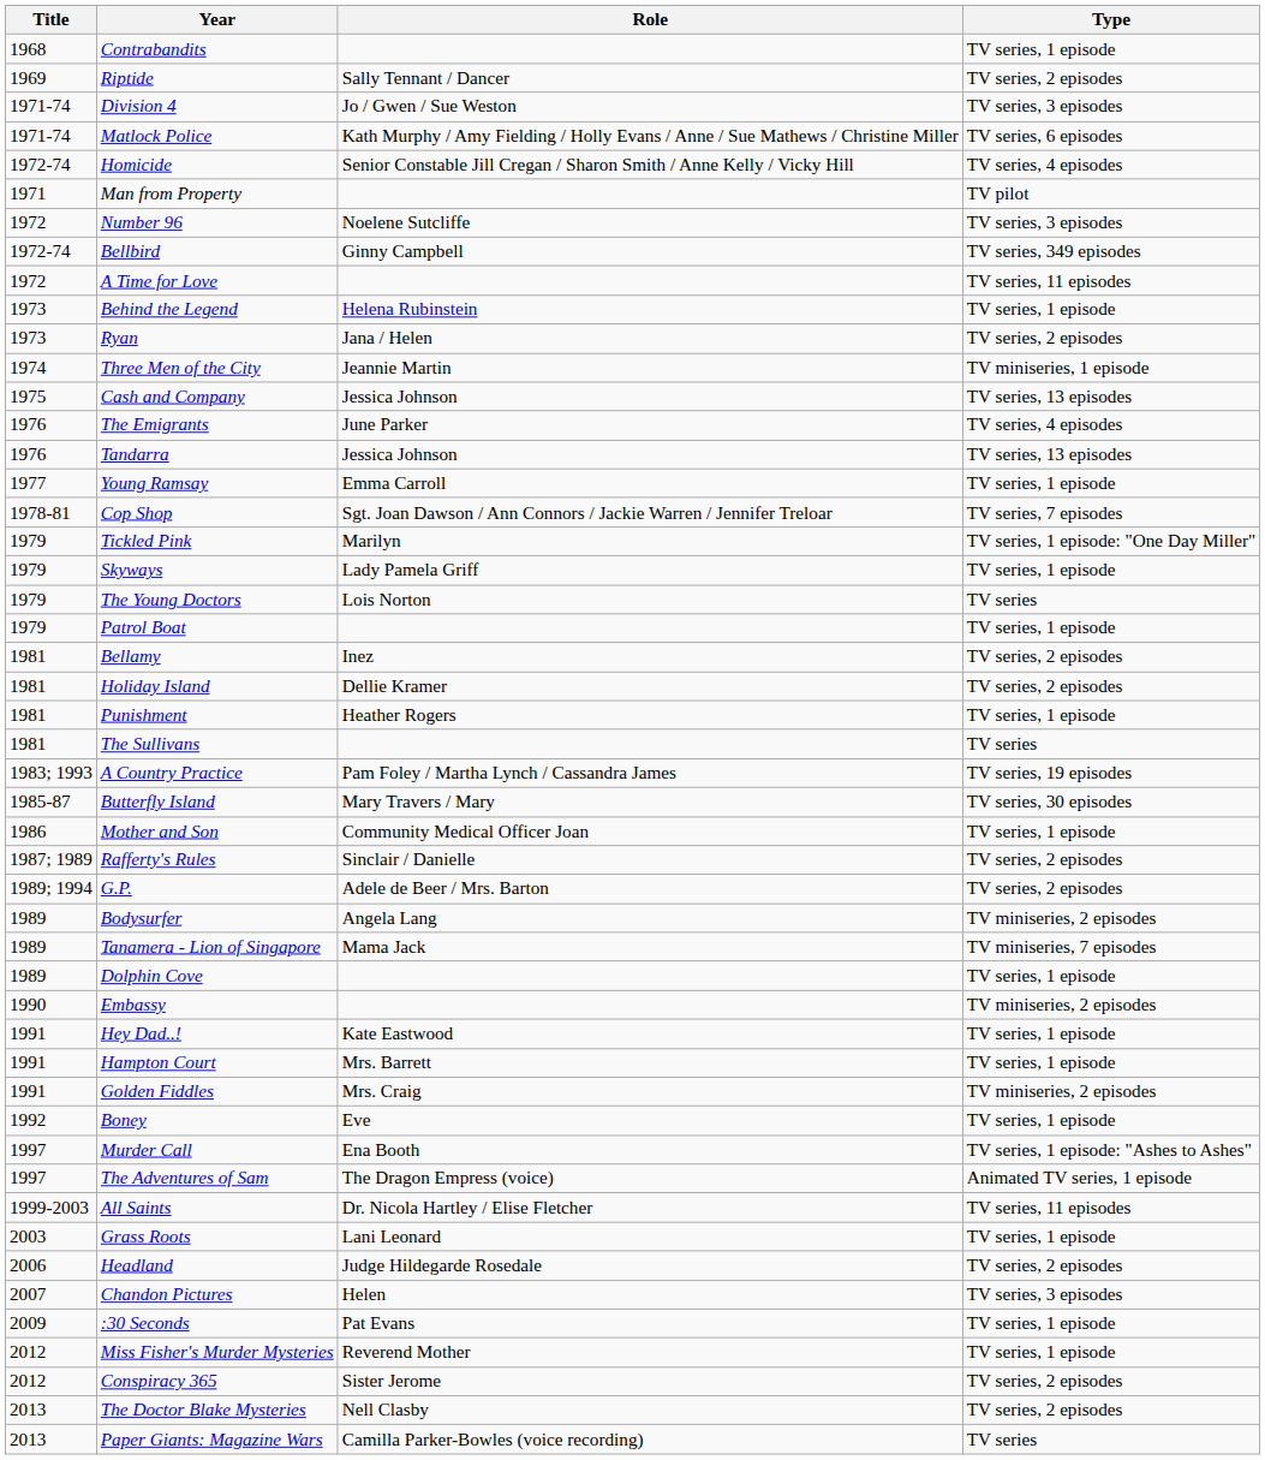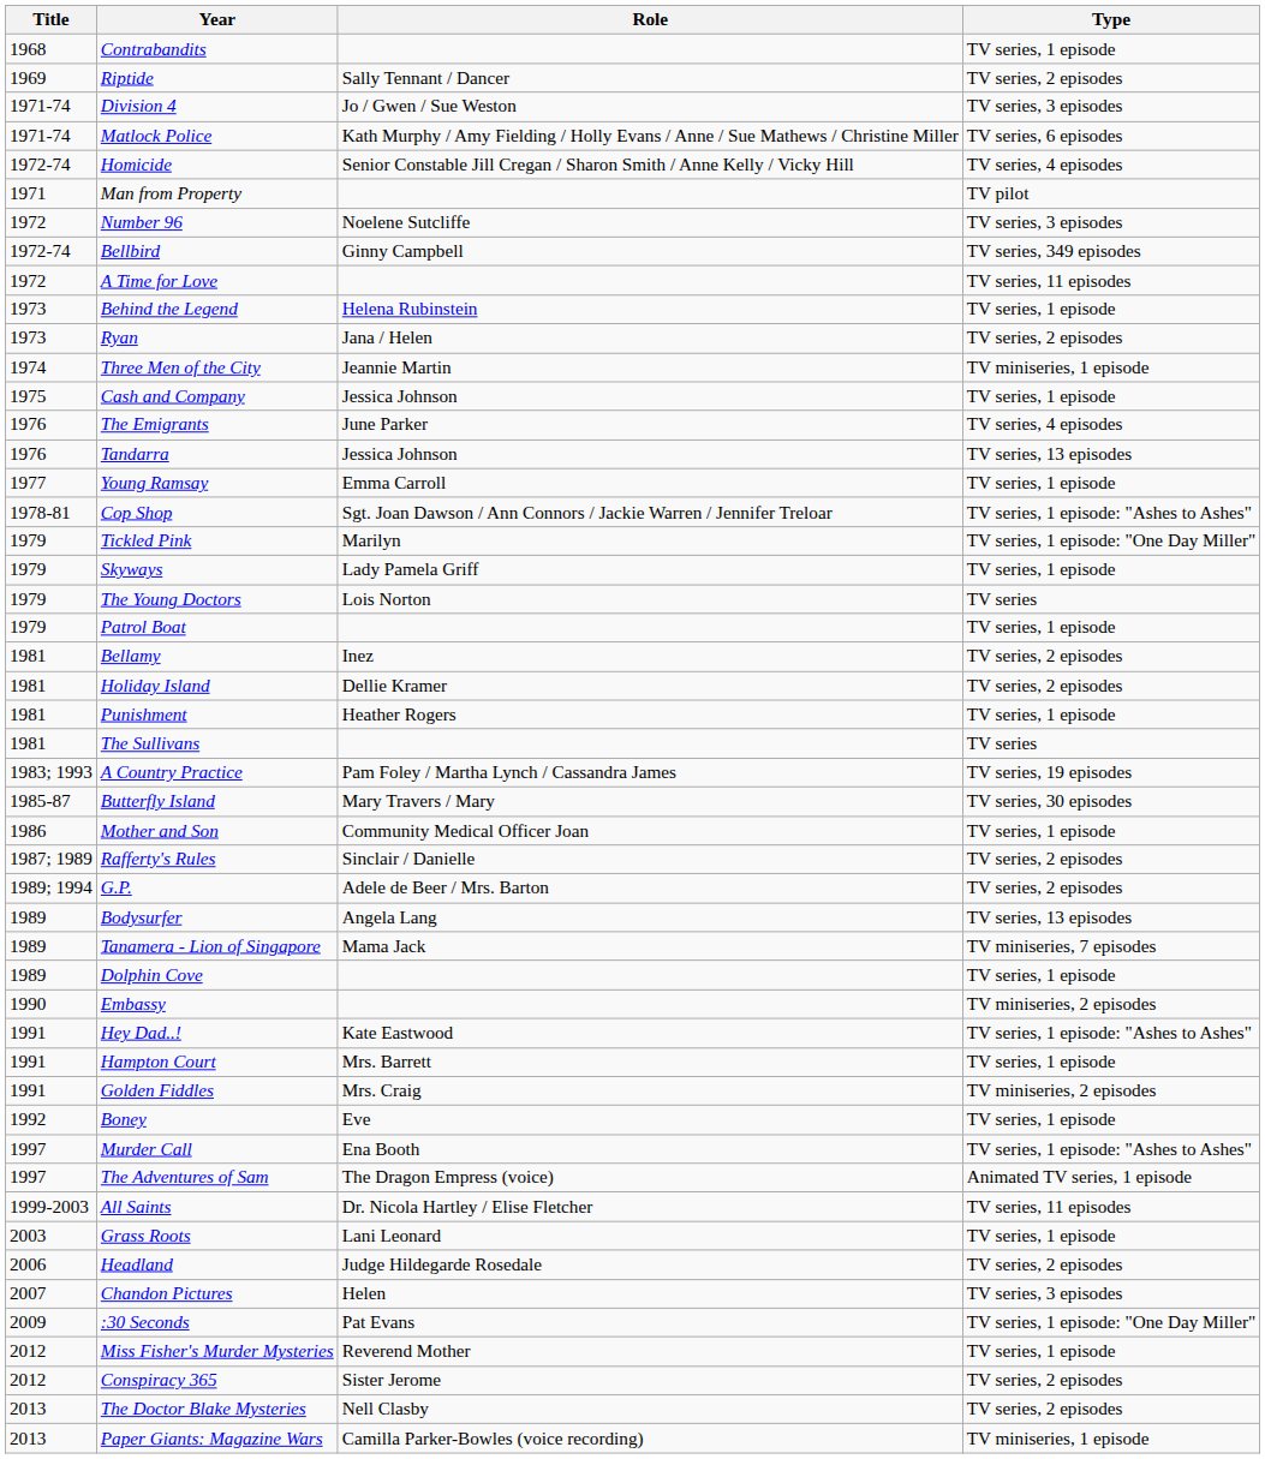Cash and Company | Type: TV series, 13 episodes -> TV series, 1 episode
Cop Shop | Type: TV series, 7 episodes -> TV series, 1 episode: "Ashes to Ashes"
Bodysurfer | Type: TV miniseries, 2 episodes -> TV series, 13 episodes
Hey Dad..! | Type: TV series, 1 episode -> TV series, 1 episode: "Ashes to Ashes"
:30 Seconds | Type: TV series, 1 episode -> TV series, 1 episode: "One Day Miller"
Paper Giants: Magazine Wars | Type: TV series -> TV miniseries, 1 episode
